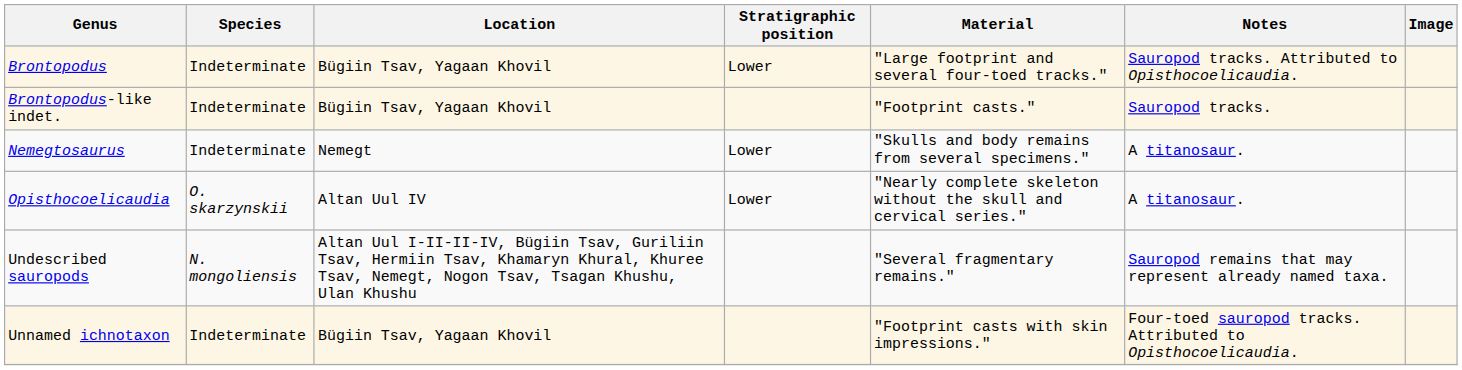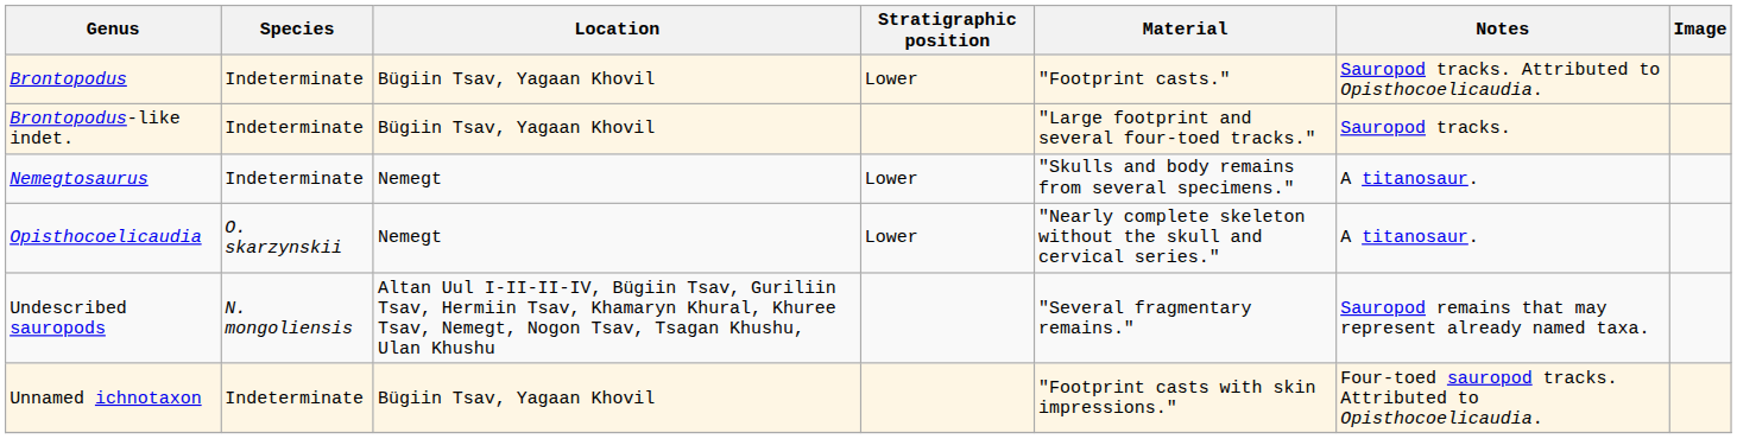Brontopodus | Material: "Large footprint and several four-toed tracks." -> "Footprint casts."
Brontopodus-like indet. | Material: "Footprint casts." -> "Large footprint and several four-toed tracks."
Opisthocoelicaudia | Location: Altan Uul IV -> Nemegt
